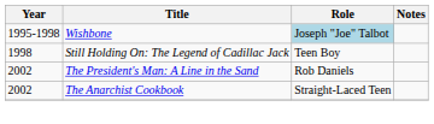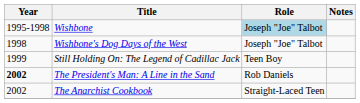+ row: 1998 | Wishbone's Dog Days of the West | Joseph "Joe" Talbot
Still Holding On: The Legend of Cadillac Jack | Year: 1998 -> 1999
The President's Man: A Line in the Sand | Year: normal -> bold
